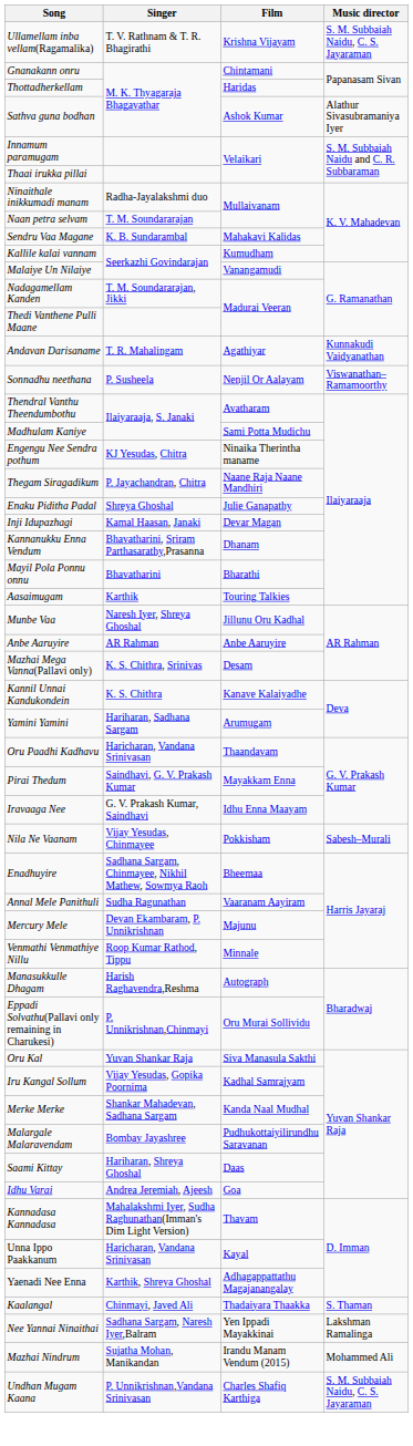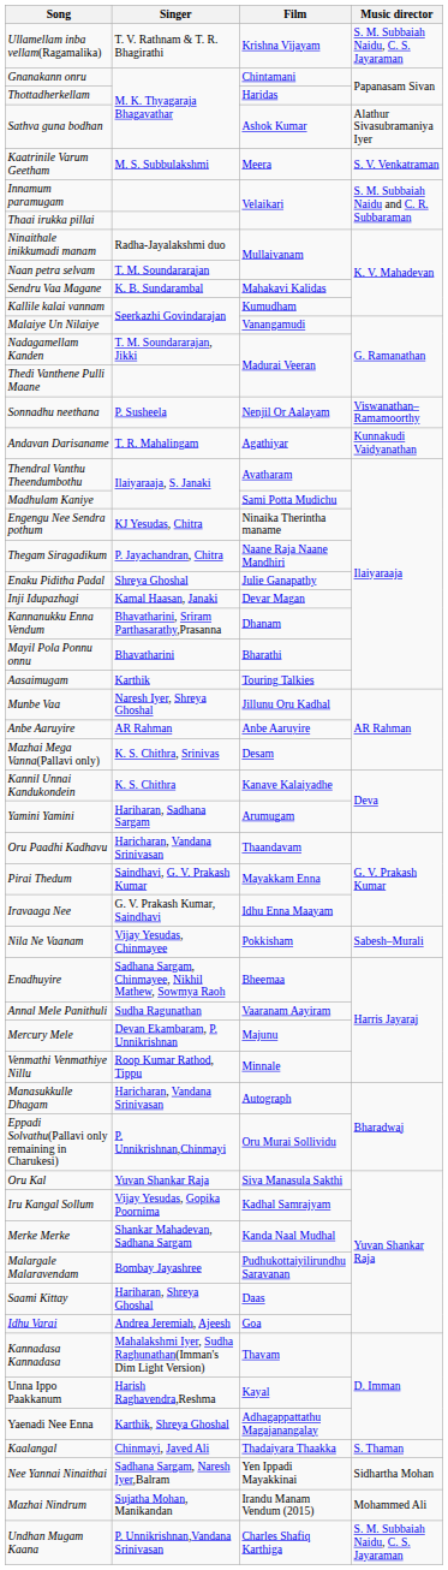+ row: Kaatrinile Varum Geetham | M. S. Subbulakshmi | Meera | S. V. Venkatraman
rows swapped: Andavan Darisaname <-> Sonnadhu neethana
Manasukkulle Dhagam | Singer: Harish Raghavendra,Reshma -> Haricharan, Vandana Srinivasan
Unna Ippo Paakkanum | Singer: Haricharan, Vandana Srinivasan -> Harish Raghavendra,Reshma
Nee Yannai Ninaithai | Music director: Lakshman Ramalinga -> Sidhartha Mohan
